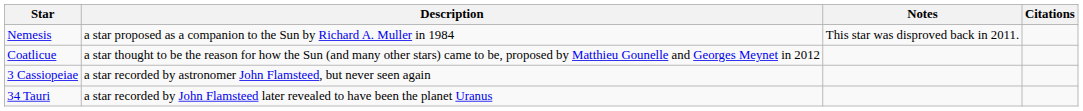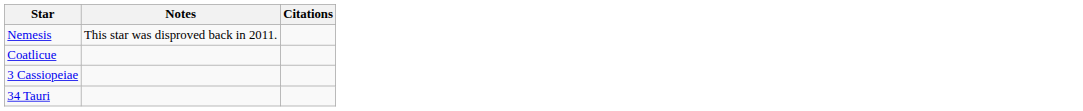- column: Description | a star proposed as a companion to the Sun by Richard A. Muller in 1984 | a star thought to be the reason for how the Sun (and many other stars) came to be, proposed by Matthieu Gounelle and Georges Meynet in 2012 | a star recorded by astronomer John Flamsteed, but never seen again | a star recorded by John Flamsteed later revealed to have been the planet Uranus
